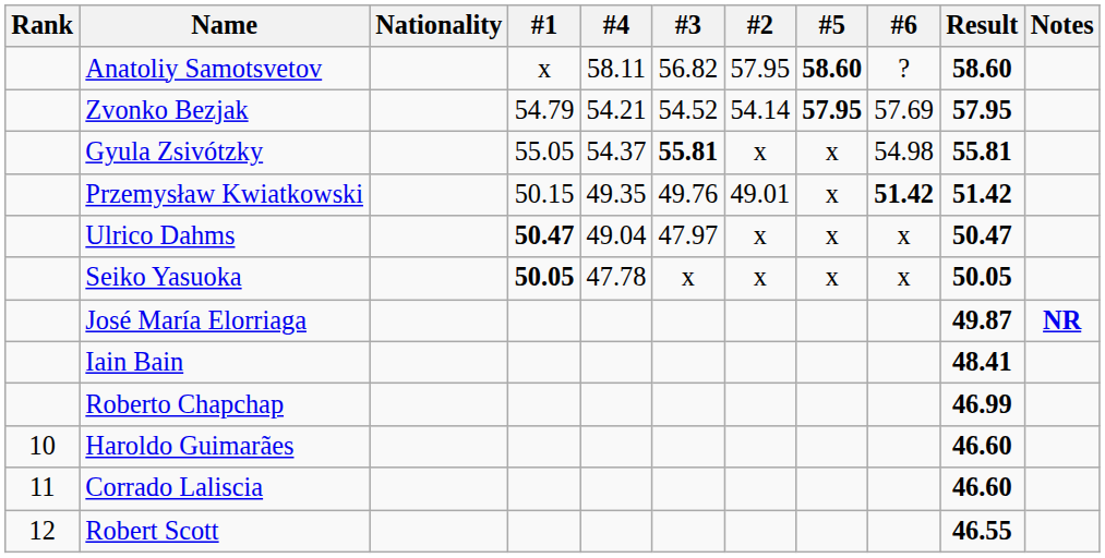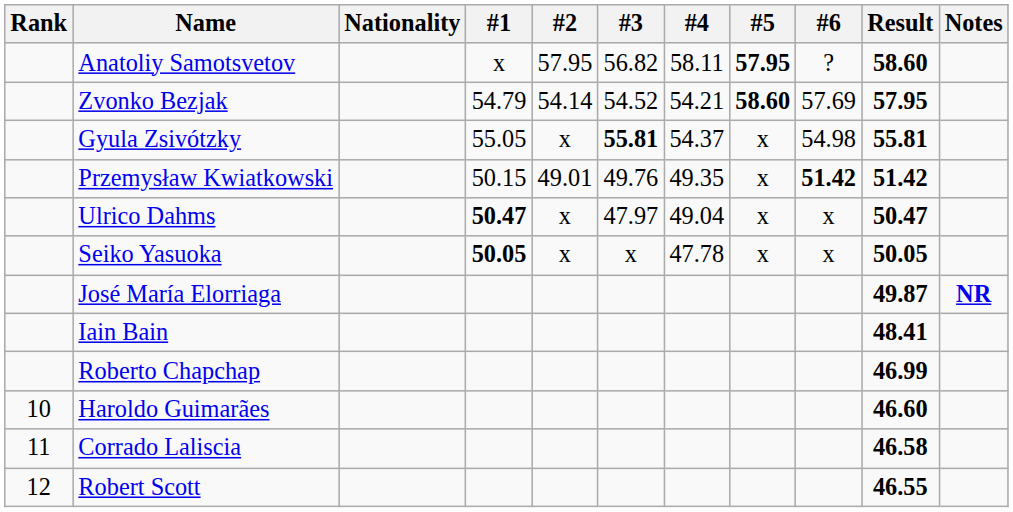columns swapped: #2 <-> #4
Anatoliy Samotsvetov | #5: 58.60 -> 57.95
Zvonko Bezjak | #5: 57.95 -> 58.60
Corrado Laliscia | Result: 46.60 -> 46.58
